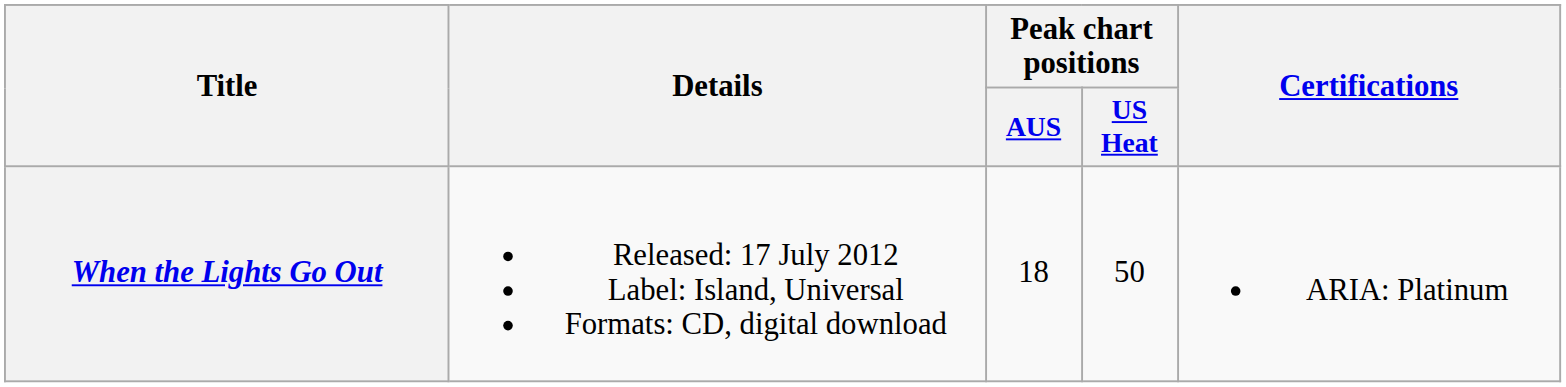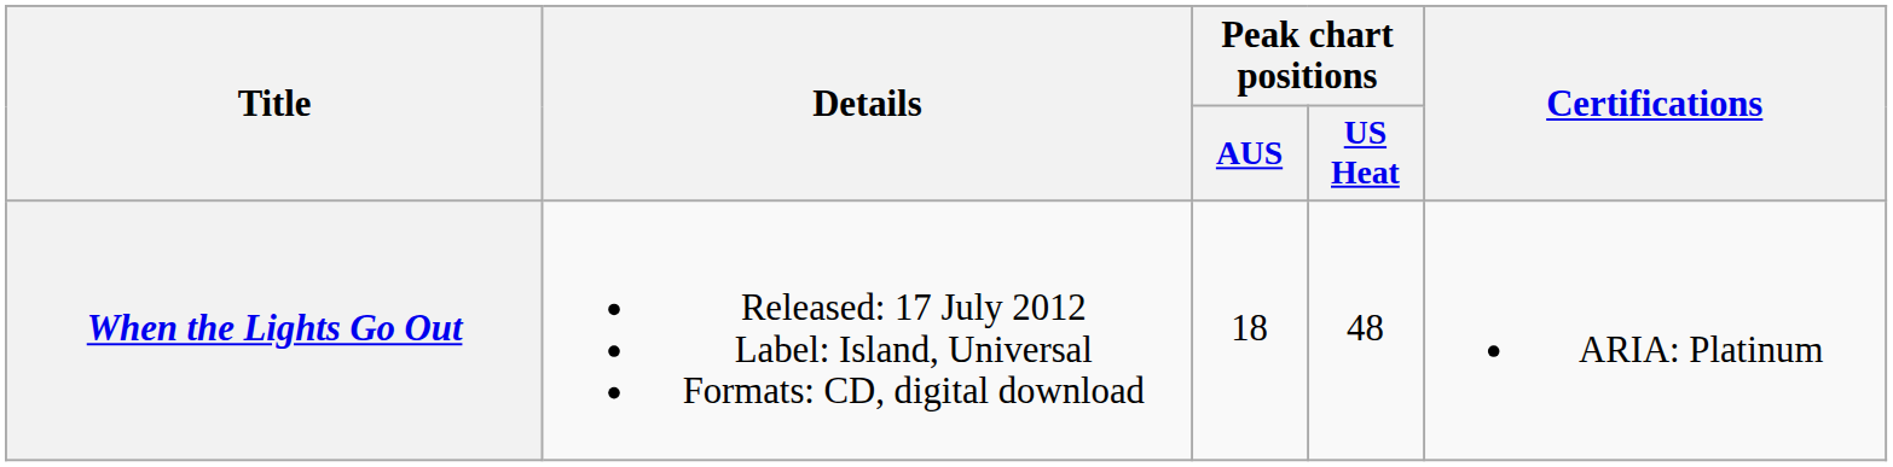When the Lights Go Out | Peak chart positions / US Heat: 50 -> 48
